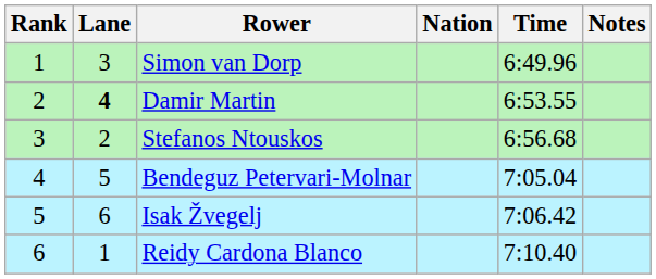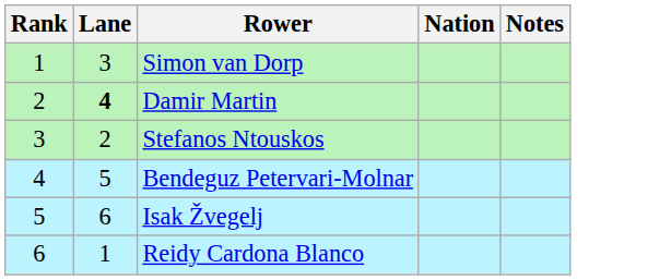- column: Time | 6:49.96 | 6:53.55 | 6:56.68 | 7:05.04 | 7:06.42 | 7:10.40
